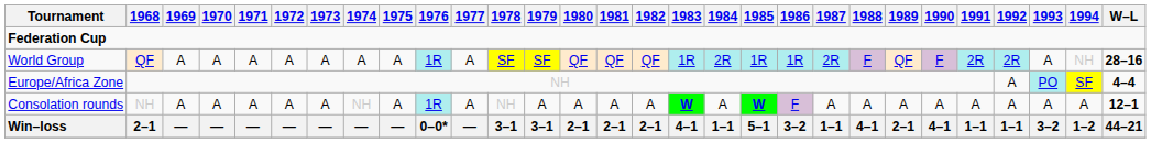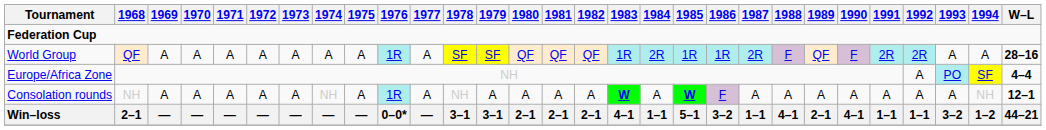World Group | 1994: NH -> A
Consolation rounds | 1994: A -> NH
